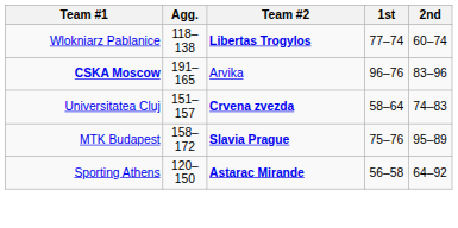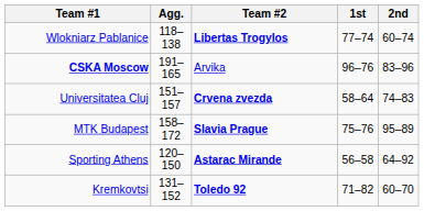+ row: Kremkovtsi | 131–152 | Toledo 92 | 71–82 | 60–70
